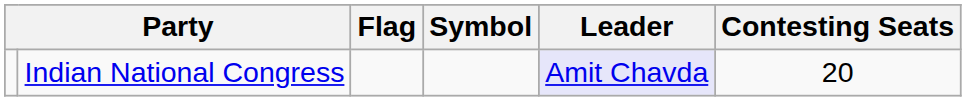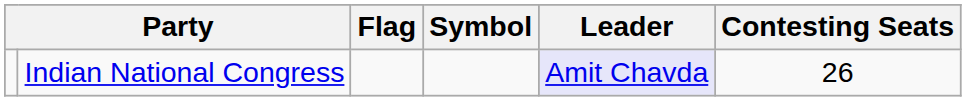Indian National Congress | Contesting Seats: 20 -> 26
